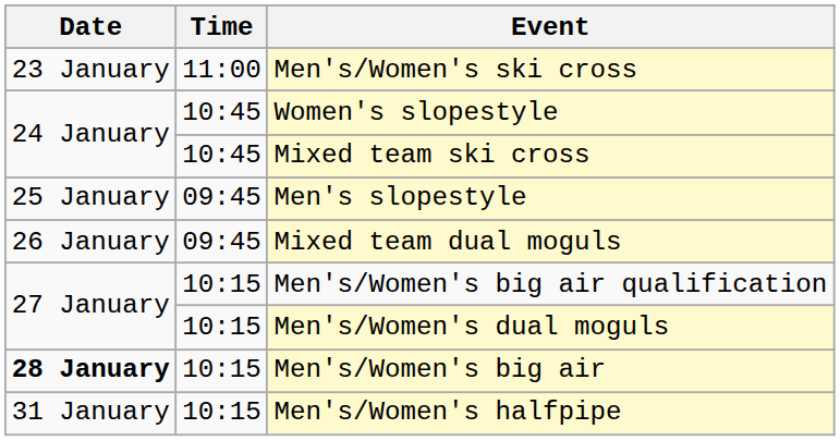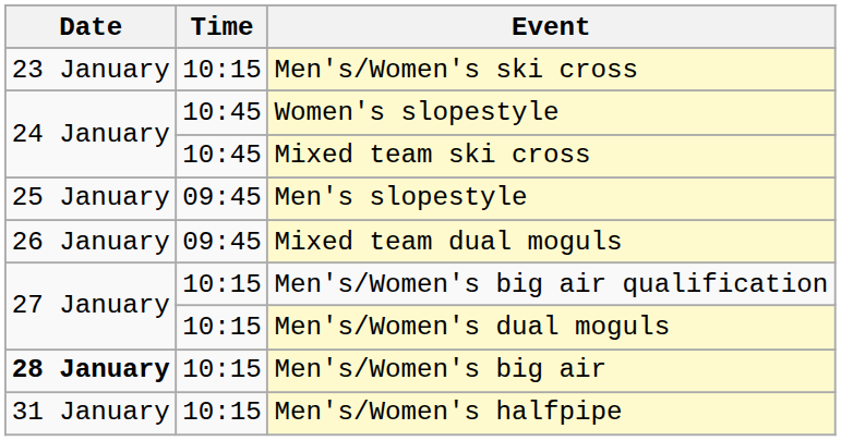Men's/Women's ski cross | Time: 11:00 -> 10:15
